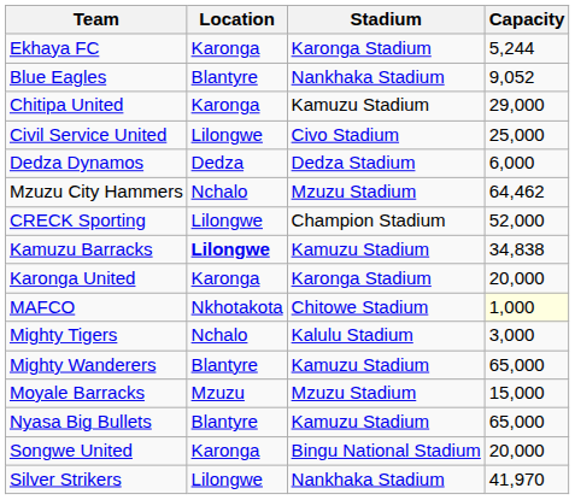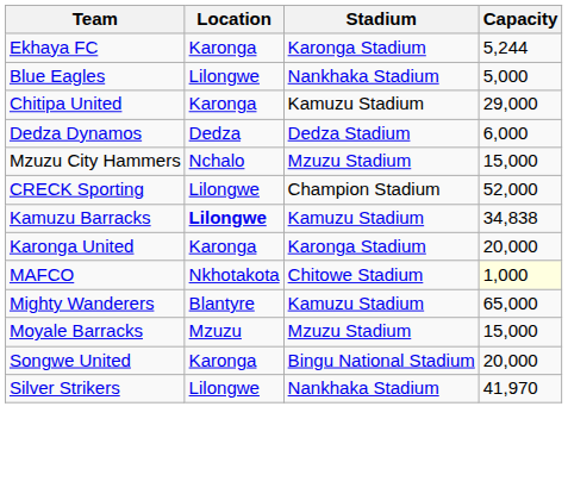Blue Eagles | Location: Blantyre -> Lilongwe
Blue Eagles | Capacity: 9,052 -> 5,000
- row: Civil Service United | Lilongwe | Civo Stadium | 25,000
Mzuzu City Hammers | Capacity: 64,462 -> 15,000
- row: Mighty Tigers | Nchalo | Kalulu Stadium | 3,000
- row: Nyasa Big Bullets | Blantyre | Kamuzu Stadium | 65,000
